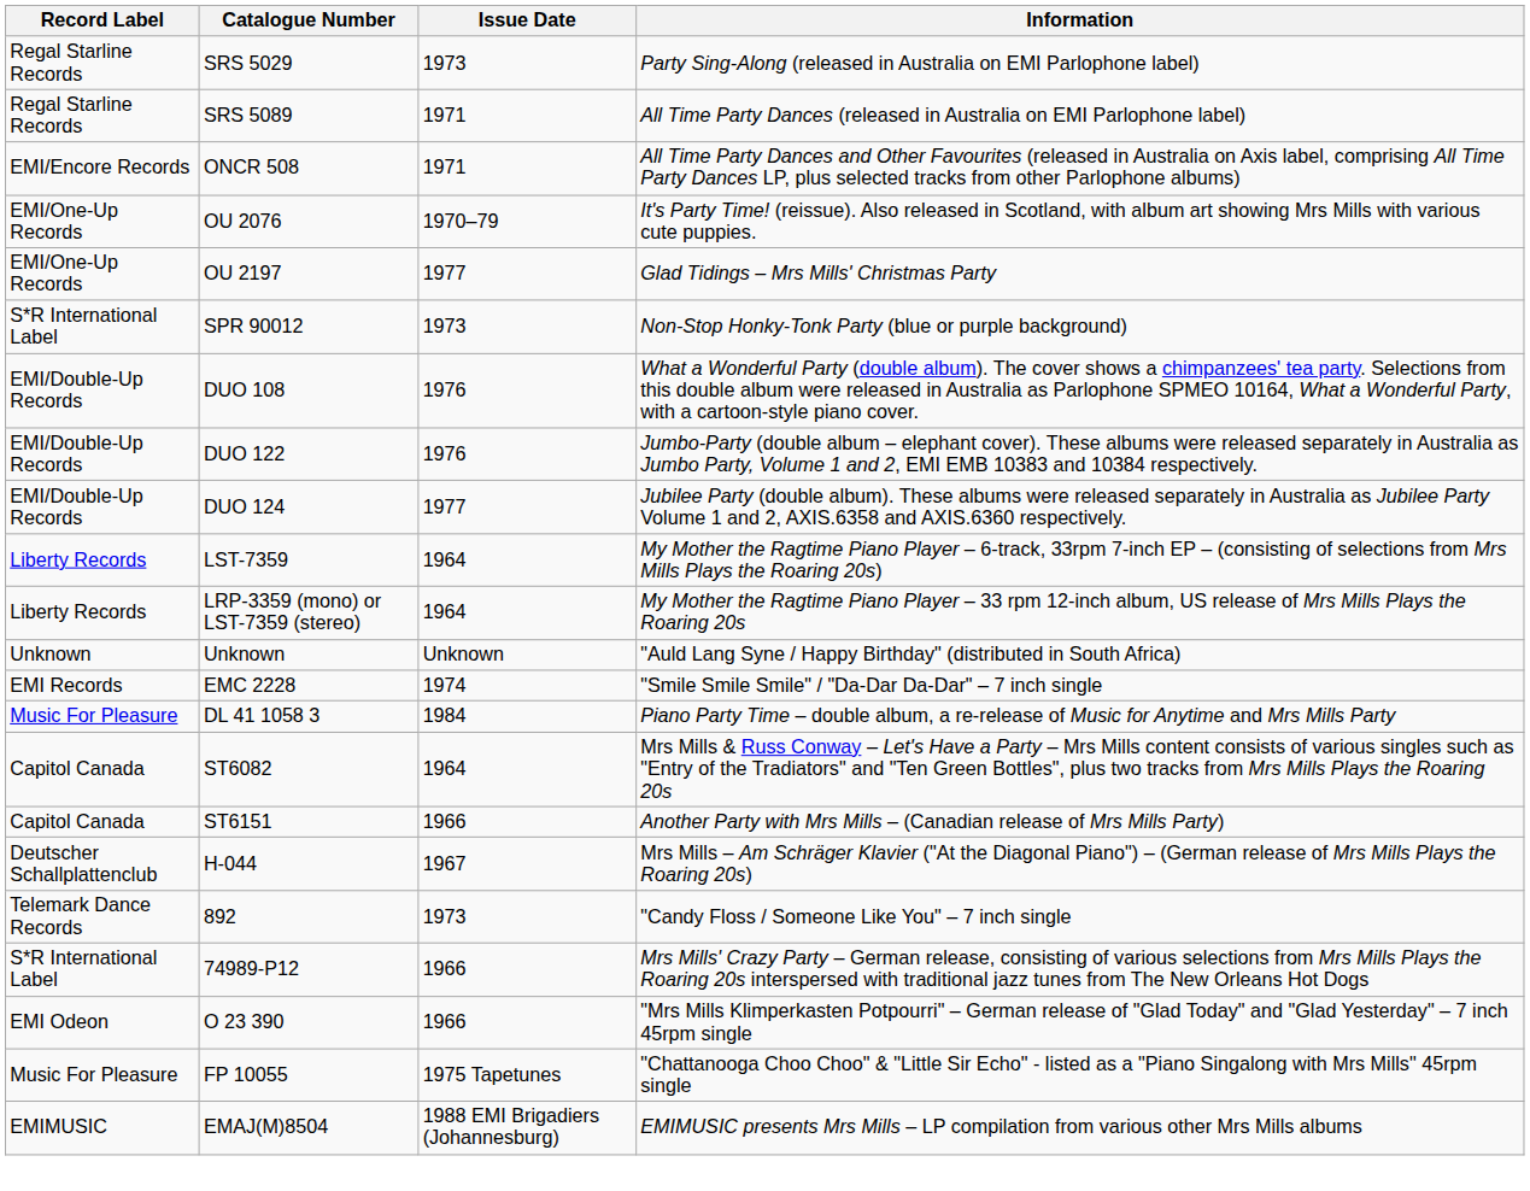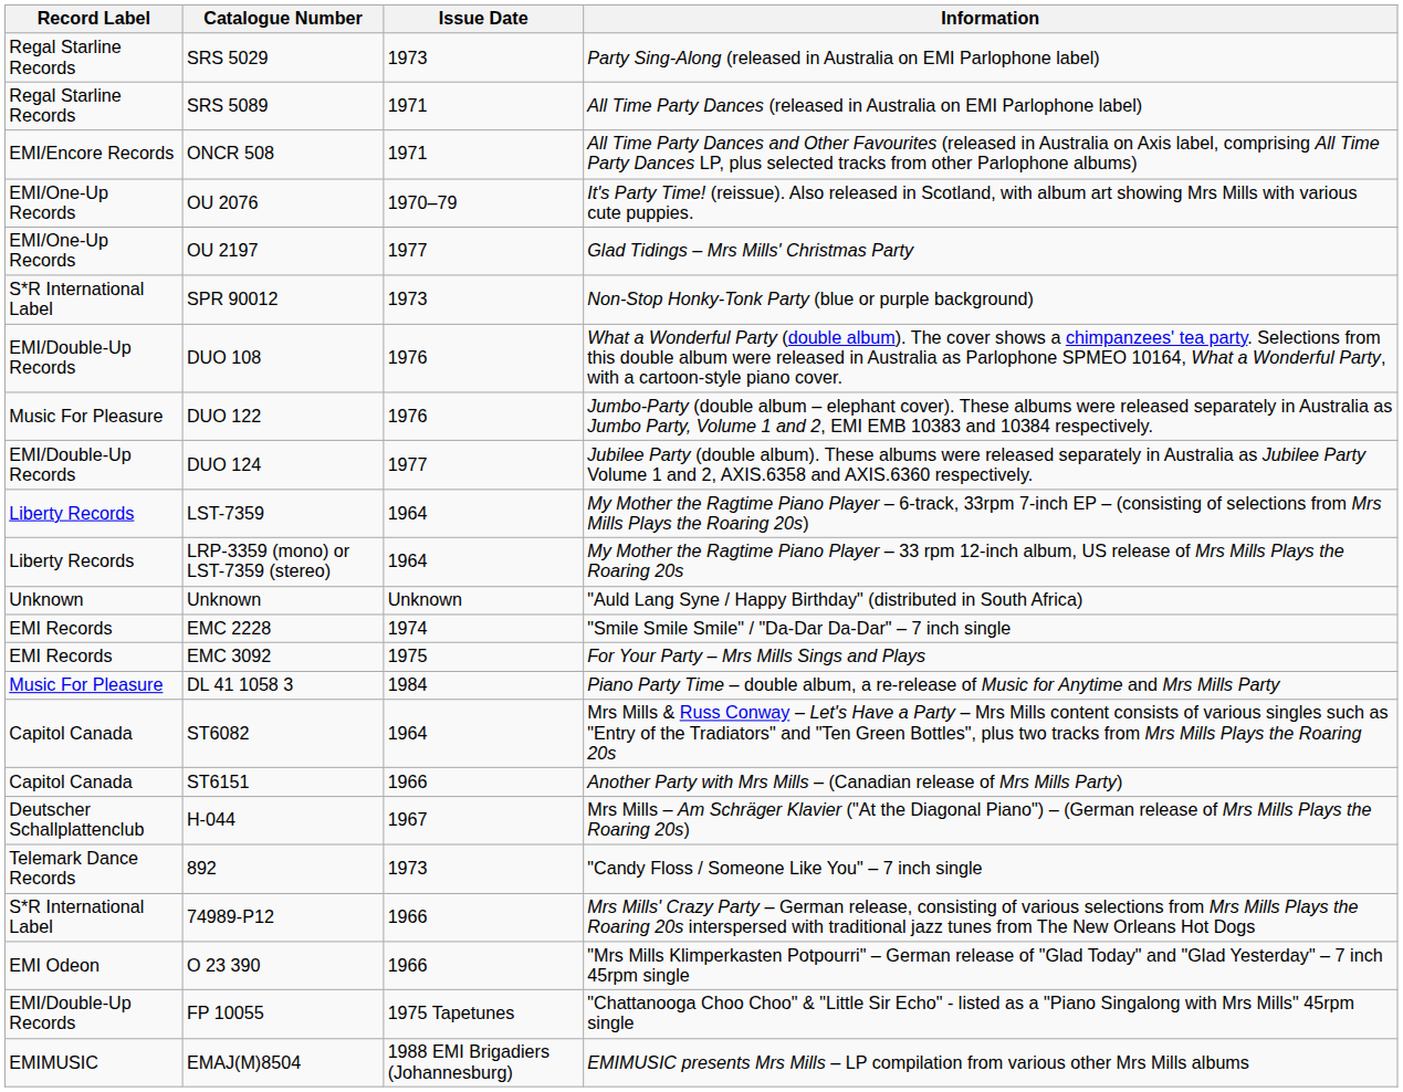DUO 122 | Record Label: EMI/Double-Up Records -> Music For Pleasure
+ row: EMI Records | EMC 3092 | 1975 | For Your Party – Mrs Mills Sings and Plays
FP 10055 | Record Label: Music For Pleasure -> EMI/Double-Up Records
